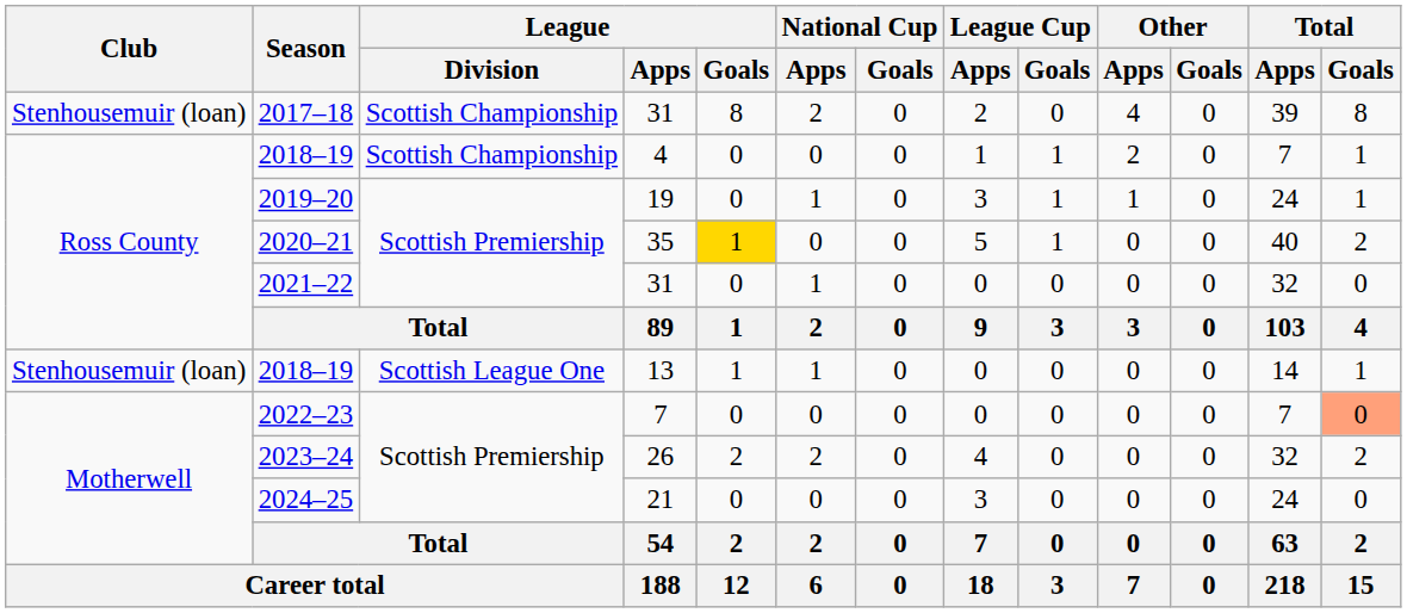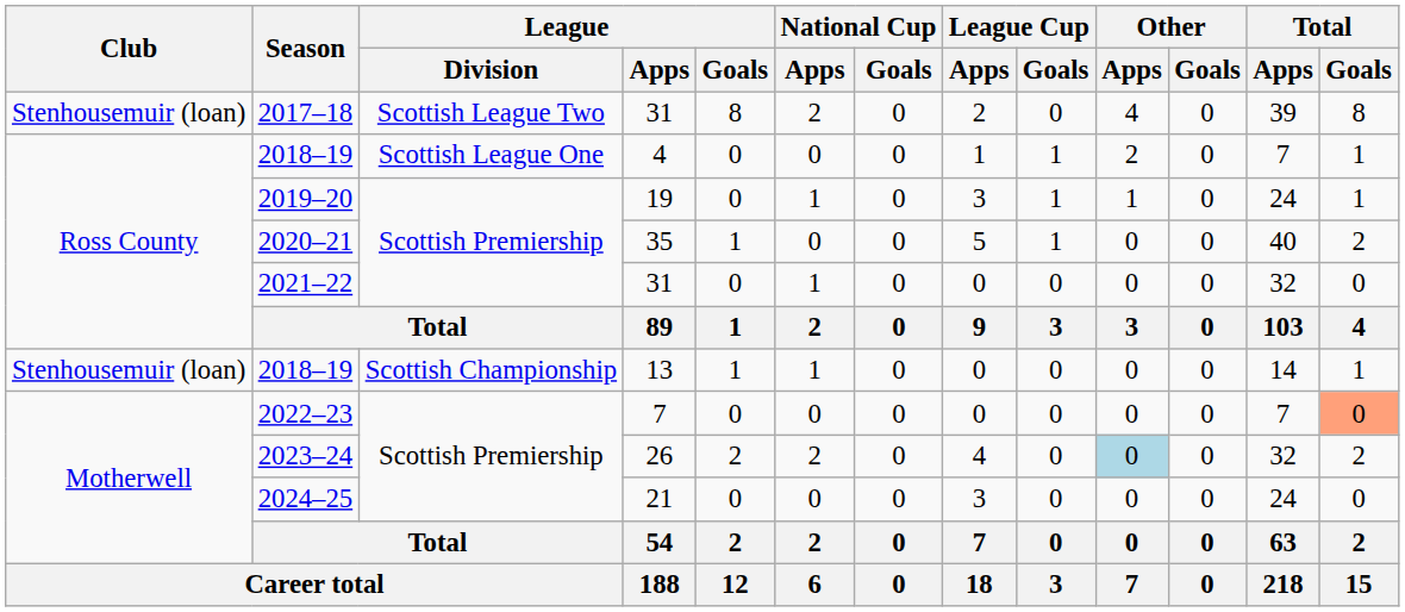2017–18 | League / Division: Scottish Championship -> Scottish League Two
2018–19 / 4 | League / Division: Scottish Championship -> Scottish League One
2020–21 | League / Goals: gold background -> no background
2018–19 / 13 | League / Division: Scottish League One -> Scottish Championship
2023–24 | Other / Apps: no background -> lightblue background
